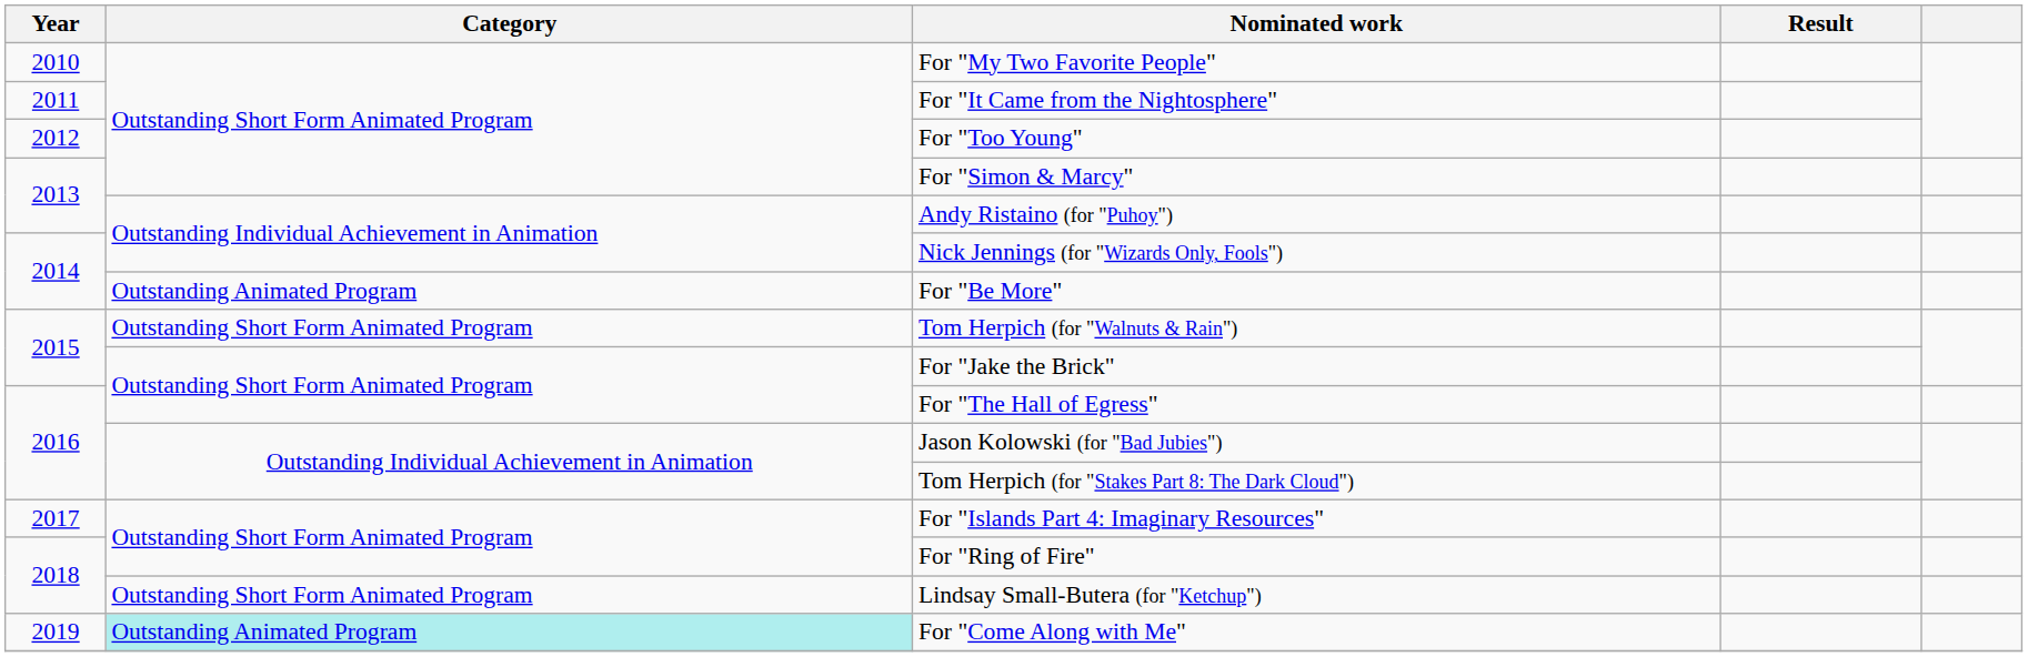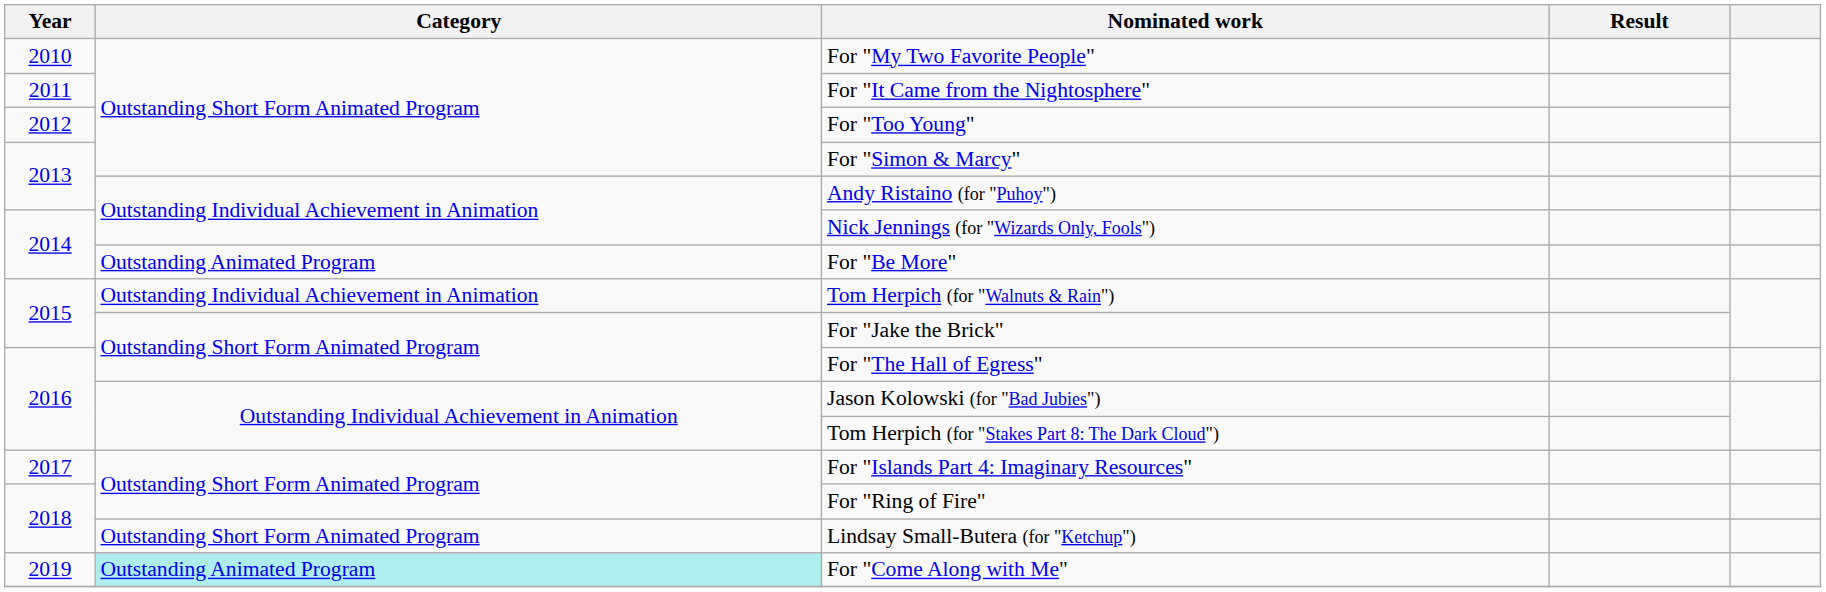Tom Herpich (for "Walnuts & Rain") | Category: Outstanding Short Form Animated Program -> Outstanding Individual Achievement in Animation
